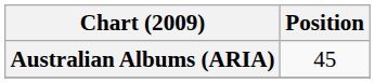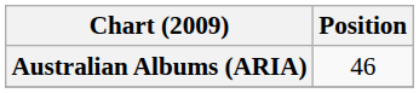Australian Albums (ARIA) | Position: 45 -> 46
